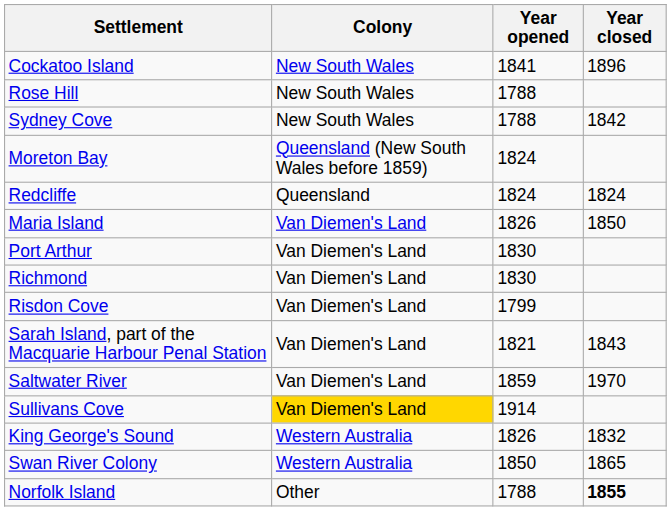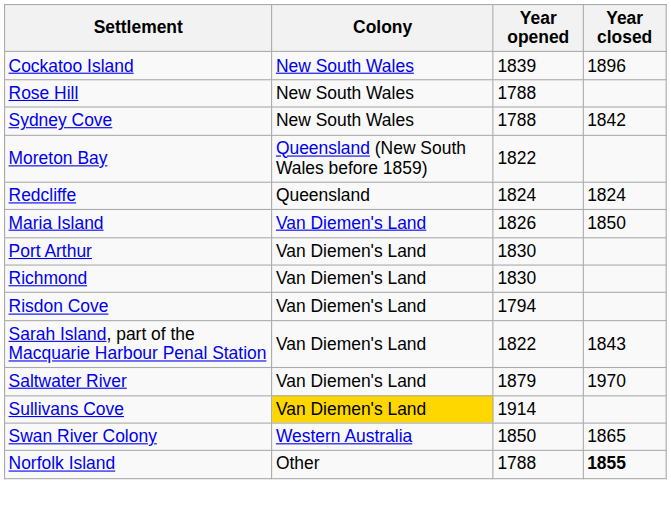Cockatoo Island | Year opened: 1841 -> 1839
Moreton Bay | Year opened: 1824 -> 1822
Risdon Cove | Year opened: 1799 -> 1794
Sarah Island, part of the Macquarie Harbour Penal Station | Year opened: 1821 -> 1822
Saltwater River | Year opened: 1859 -> 1879
- row: King George's Sound | Western Australia | 1826 | 1832
